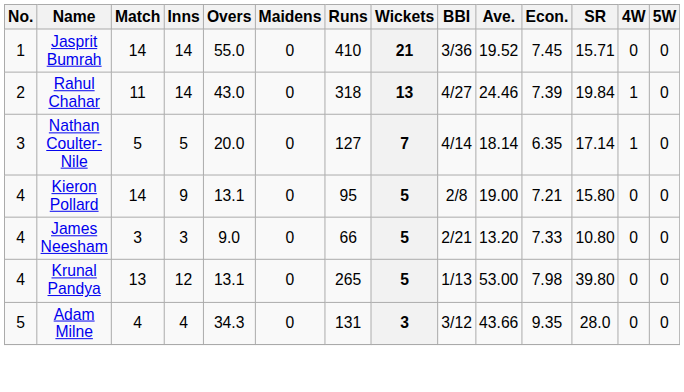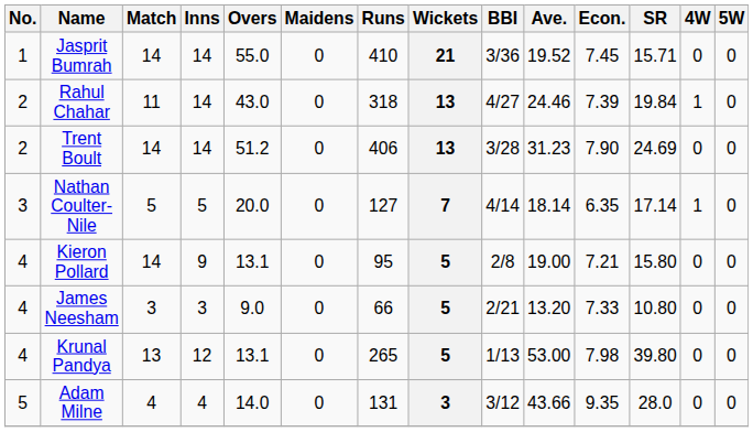+ row: 2 | Trent Boult | 14 | 14 | 51.2 | 0 | 406 | 13 | 3/28 | 31.23 | 7.90 | 24.69 | 0 | 0
Adam Milne | Overs: 34.3 -> 14.0
